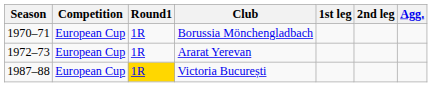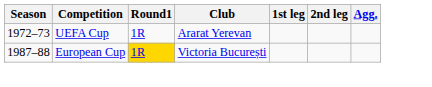- row: 1970–71 | European Cup | 1R | Borussia Mönchengladbach
Ararat Yerevan | Competition: European Cup -> UEFA Cup
